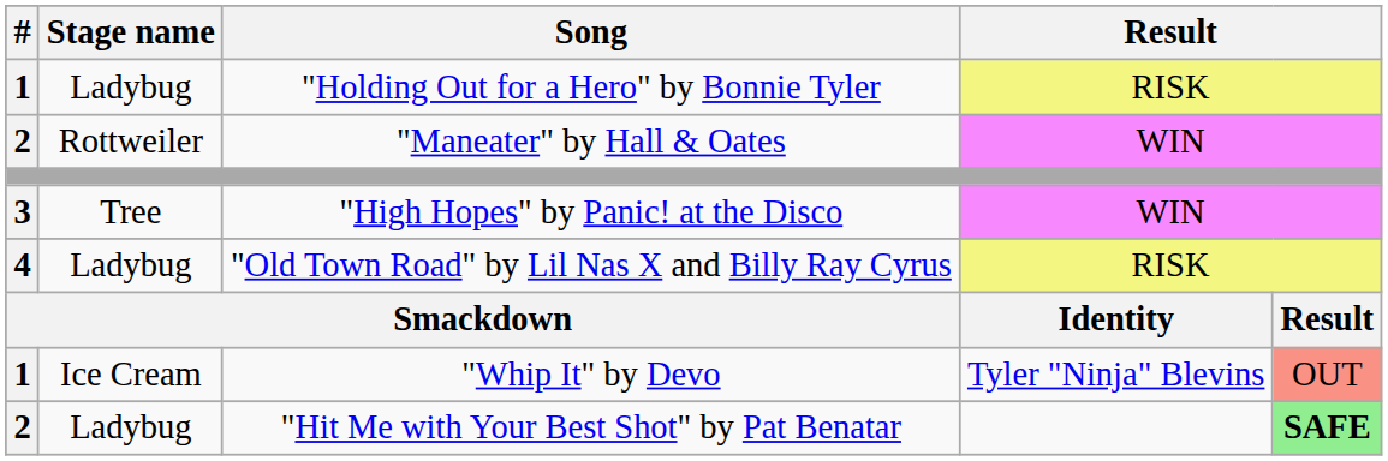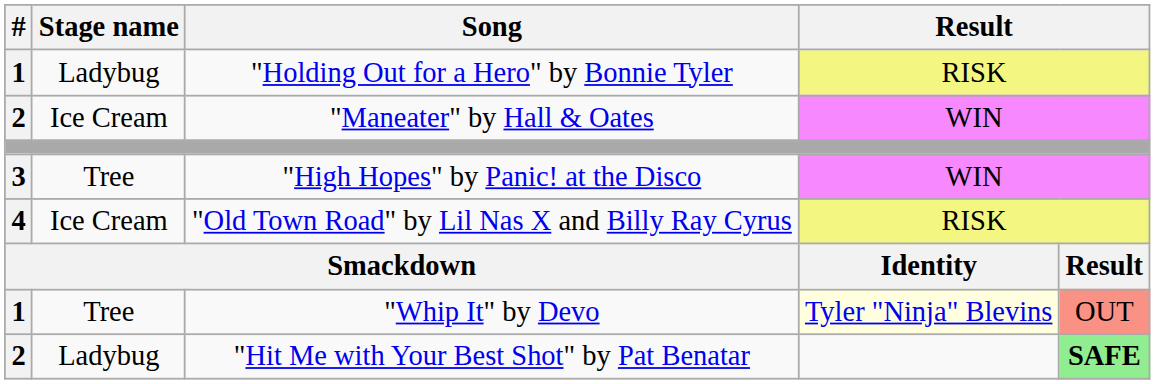"Maneater" by Hall & Oates | Stage name: Rottweiler -> Ice Cream
"Old Town Road" by Lil Nas X and Billy Ray Cyrus | Stage name: Ladybug -> Ice Cream
"Whip It" by Devo | Stage name: Ice Cream -> Tree
"Whip It" by Devo | column 4: no background -> lightyellow background
